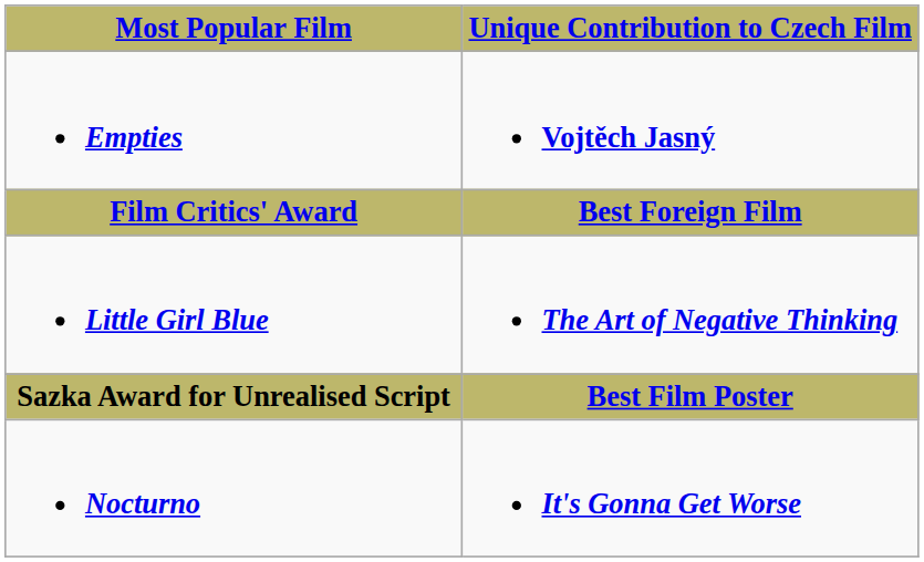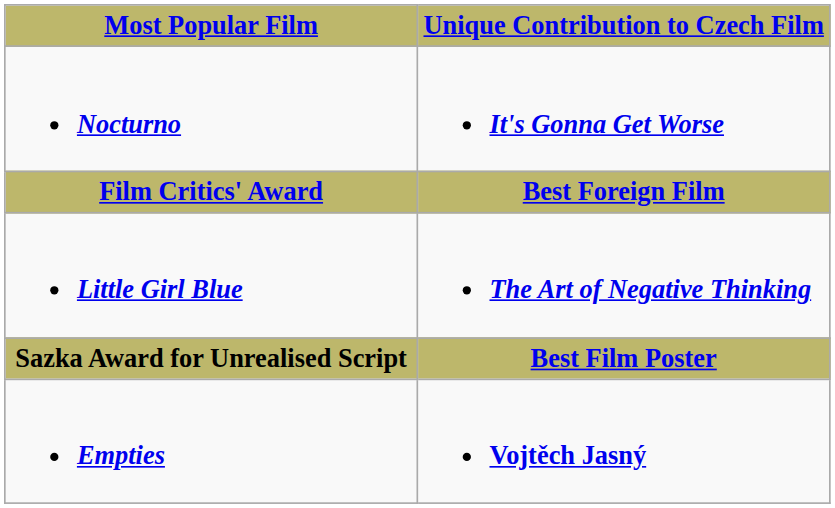rows swapped: Empties <-> Nocturno
